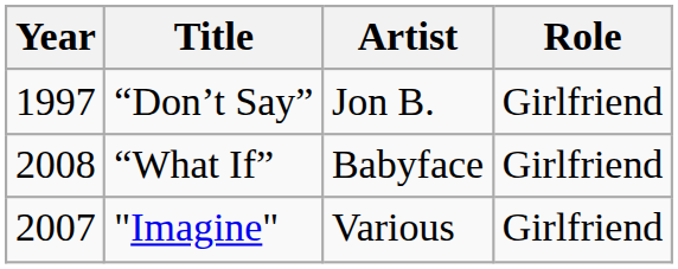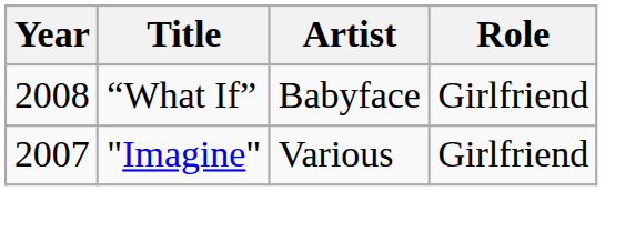- row: 1997 | “Don’t Say” | Jon B. | Girlfriend
